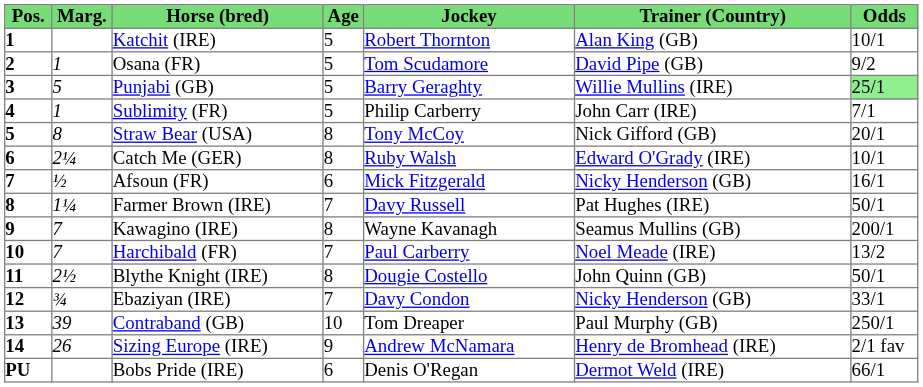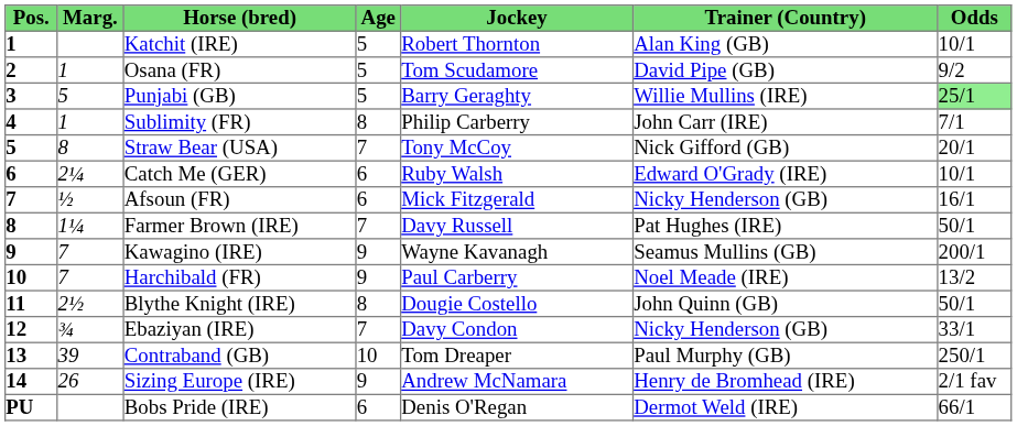Sublimity (FR) | Age: 5 -> 8
Straw Bear (USA) | Age: 8 -> 7
Catch Me (GER) | Age: 8 -> 6
Kawagino (IRE) | Age: 8 -> 9
Harchibald (FR) | Age: 7 -> 9
